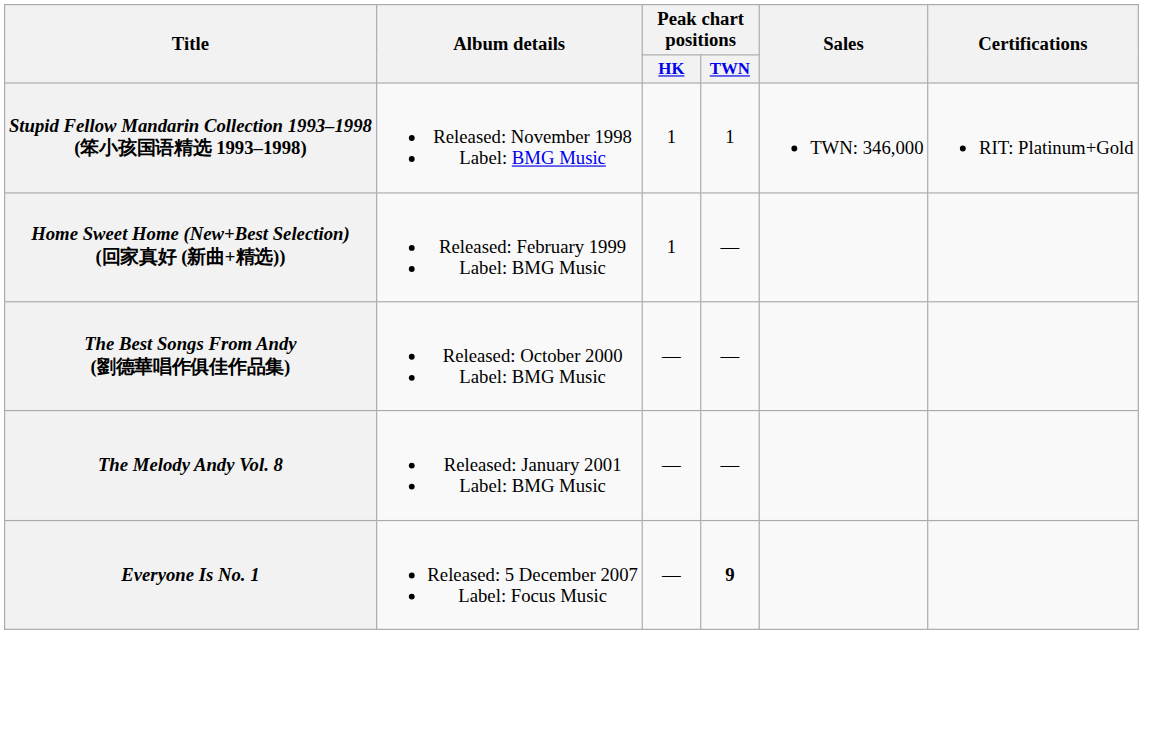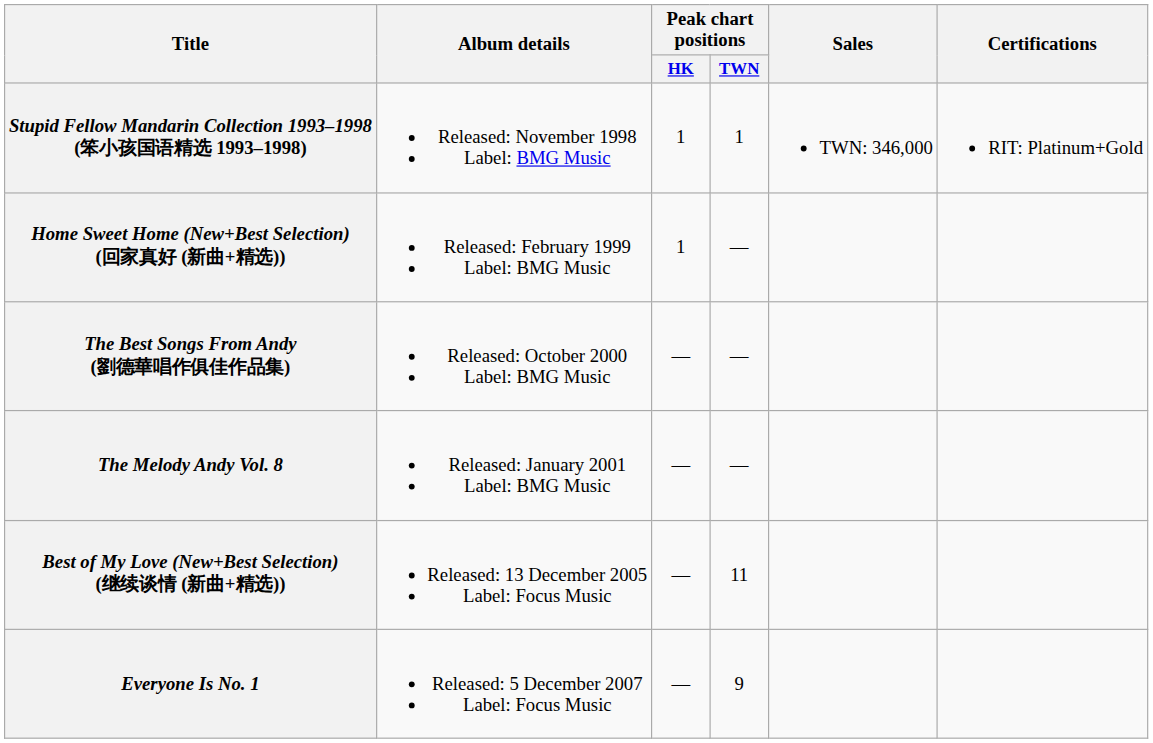+ row: Best of My Love (New+Best Selection) (继续谈情 (新曲+精选)) | Released: 13 December 2005 Label: Focus Music | — | 11
Everyone Is No. 1 | Peak chart positions / TWN: bold -> normal
